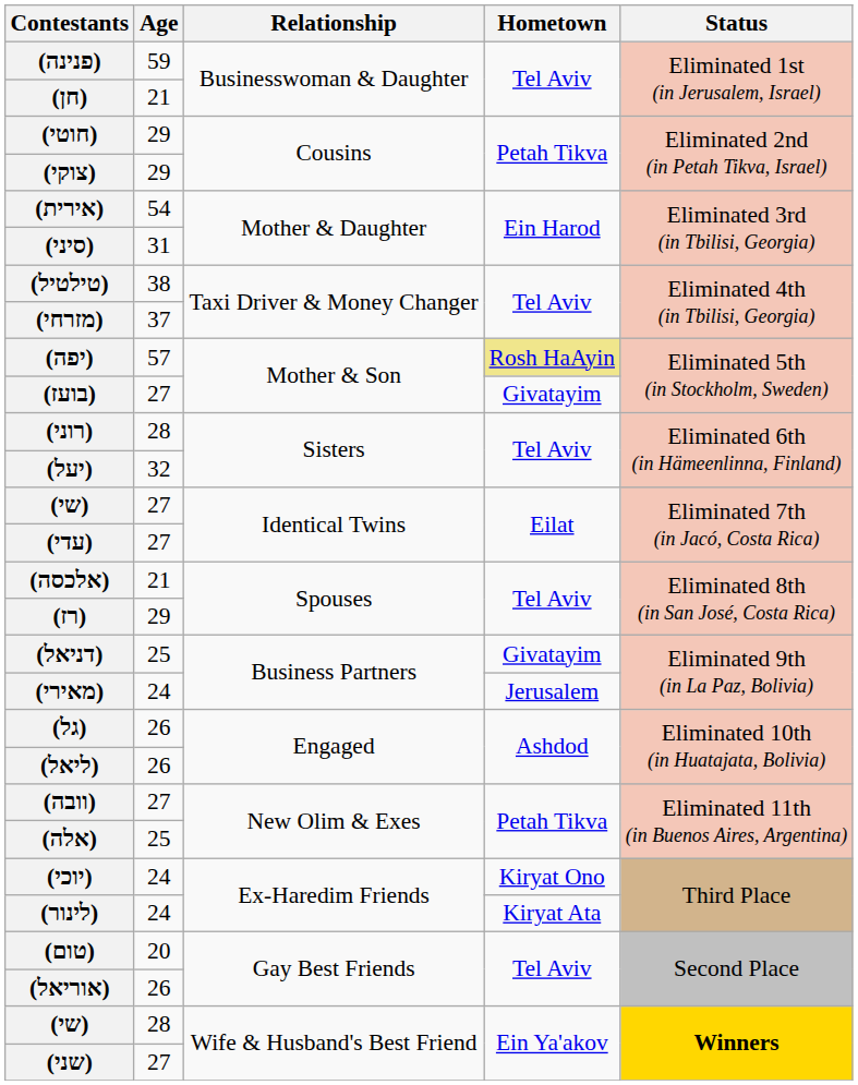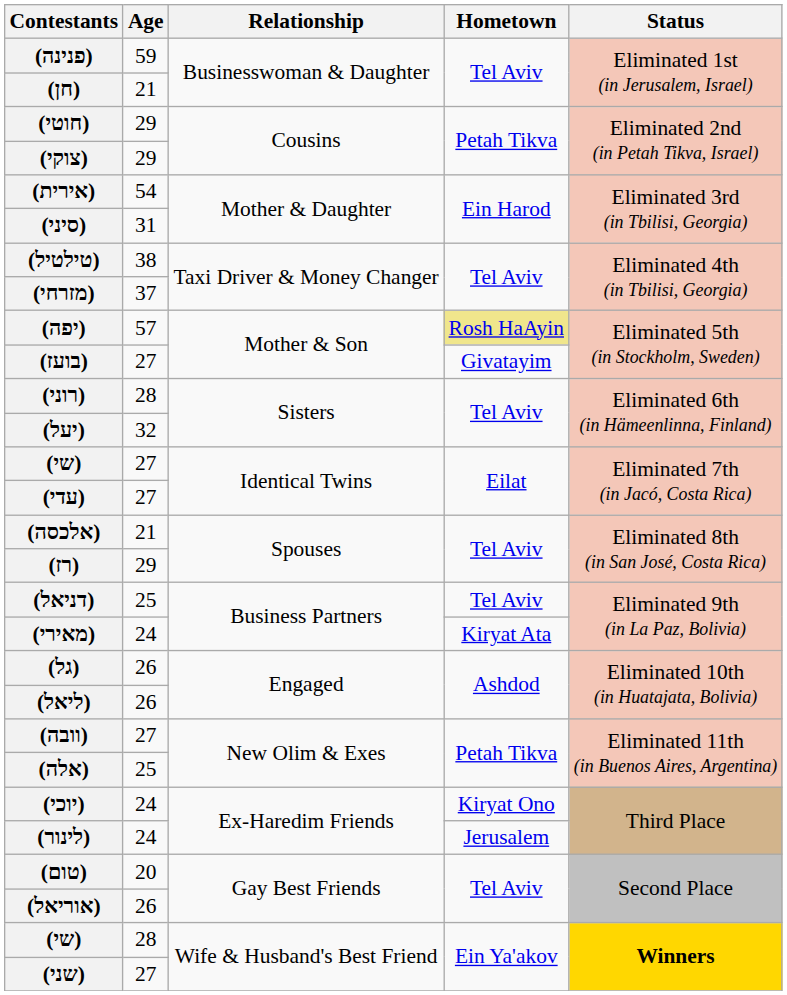(דניאל) | Hometown: Givatayim -> Tel Aviv
(מאירי) | Hometown: Jerusalem -> Kiryat Ata
(לינור) | Hometown: Kiryat Ata -> Jerusalem
